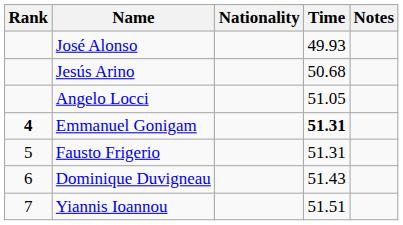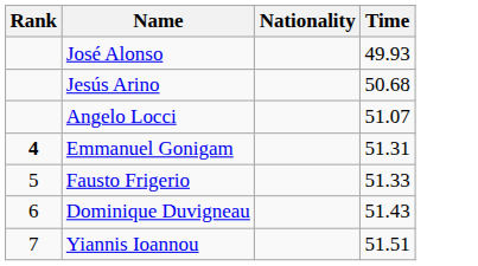- column: Notes
Angelo Locci | Time: 51.05 -> 51.07
Emmanuel Gonigam | Time: bold -> normal
Fausto Frigerio | Time: 51.31 -> 51.33
